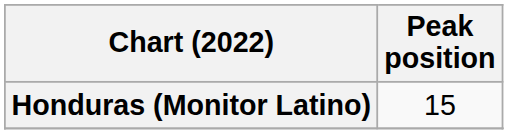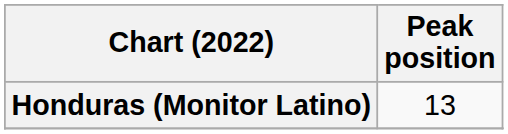Honduras (Monitor Latino) | Peak position: 15 -> 13
